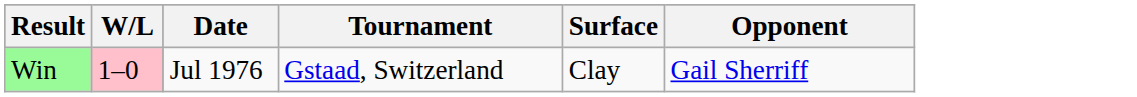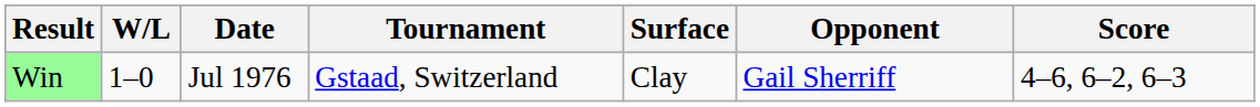+ column: Score | 4–6, 6–2, 6–3
Win | W/L: pink background -> no background
